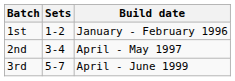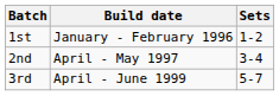columns swapped: Sets <-> Build date
